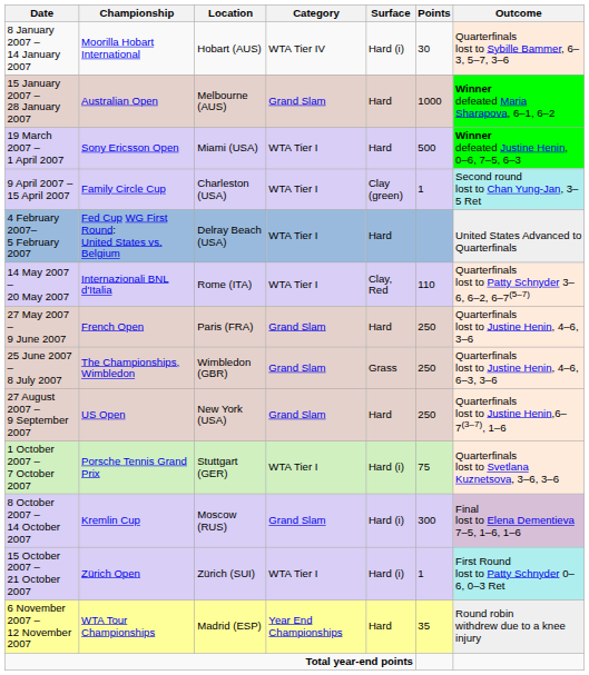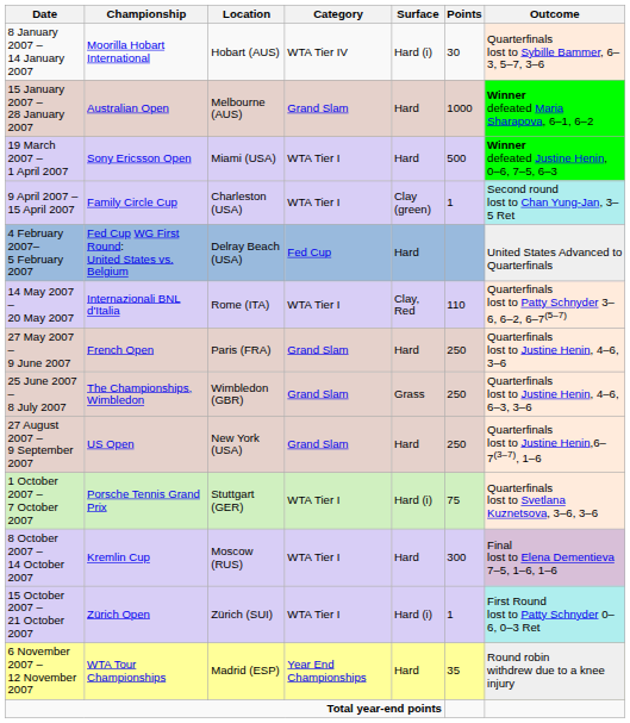4 February 2007– 5 February 2007 | Category: WTA Tier I -> Fed Cup
8 October 2007 – 14 October 2007 | Category: Grand Slam -> WTA Tier I
8 October 2007 – 14 October 2007 | Surface: Hard (i) -> Hard
